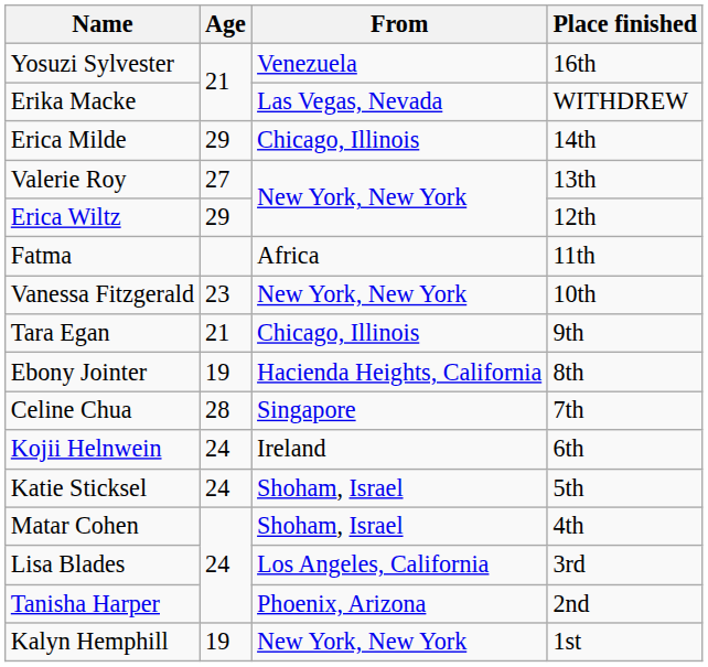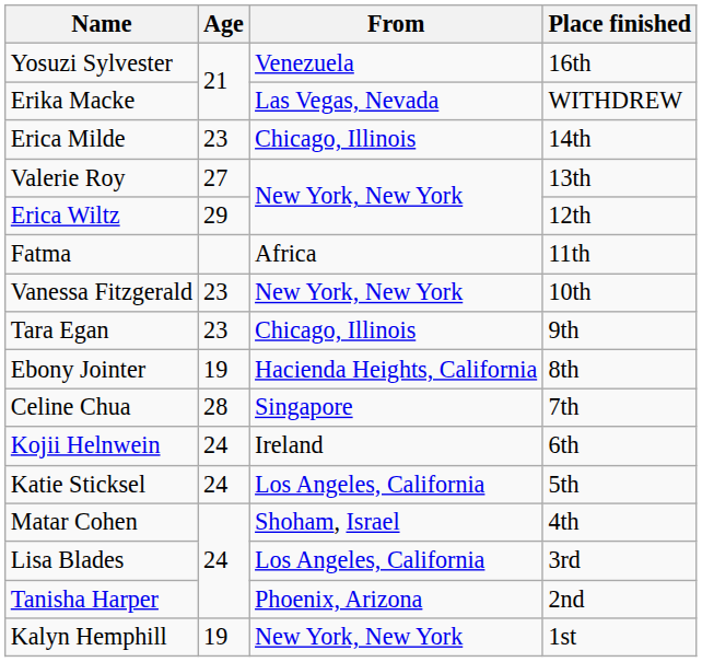Erica Milde | Age: 29 -> 23
Tara Egan | Age: 21 -> 23
Katie Sticksel | From: Shoham, Israel -> Los Angeles, California
